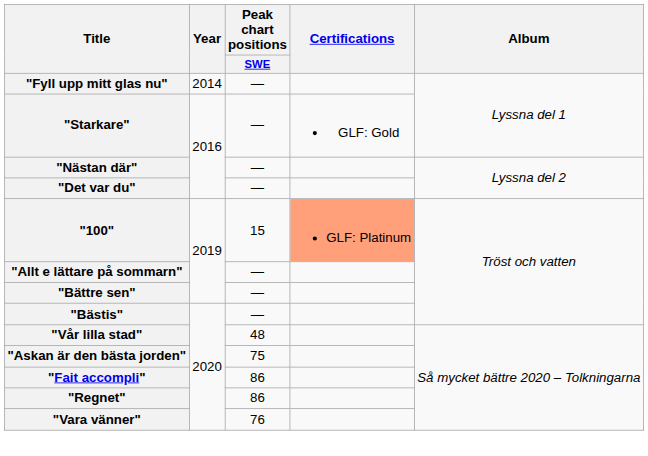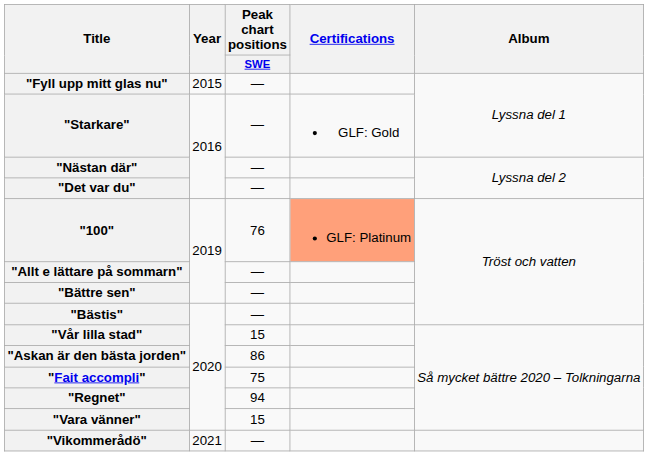"Fyll upp mitt glas nu" | Year: 2014 -> 2015
"100" | Peak chart positions / SWE: 15 -> 76
"Vår lilla stad" | Peak chart positions / SWE: 48 -> 15
"Askan är den bästa jorden" | Peak chart positions / SWE: 75 -> 86
"Fait accompli" | Peak chart positions / SWE: 86 -> 75
"Regnet" | Peak chart positions / SWE: 86 -> 94
"Vara vänner" | Peak chart positions / SWE: 76 -> 15
+ row: "Vikommerådö" | 2021 | —
